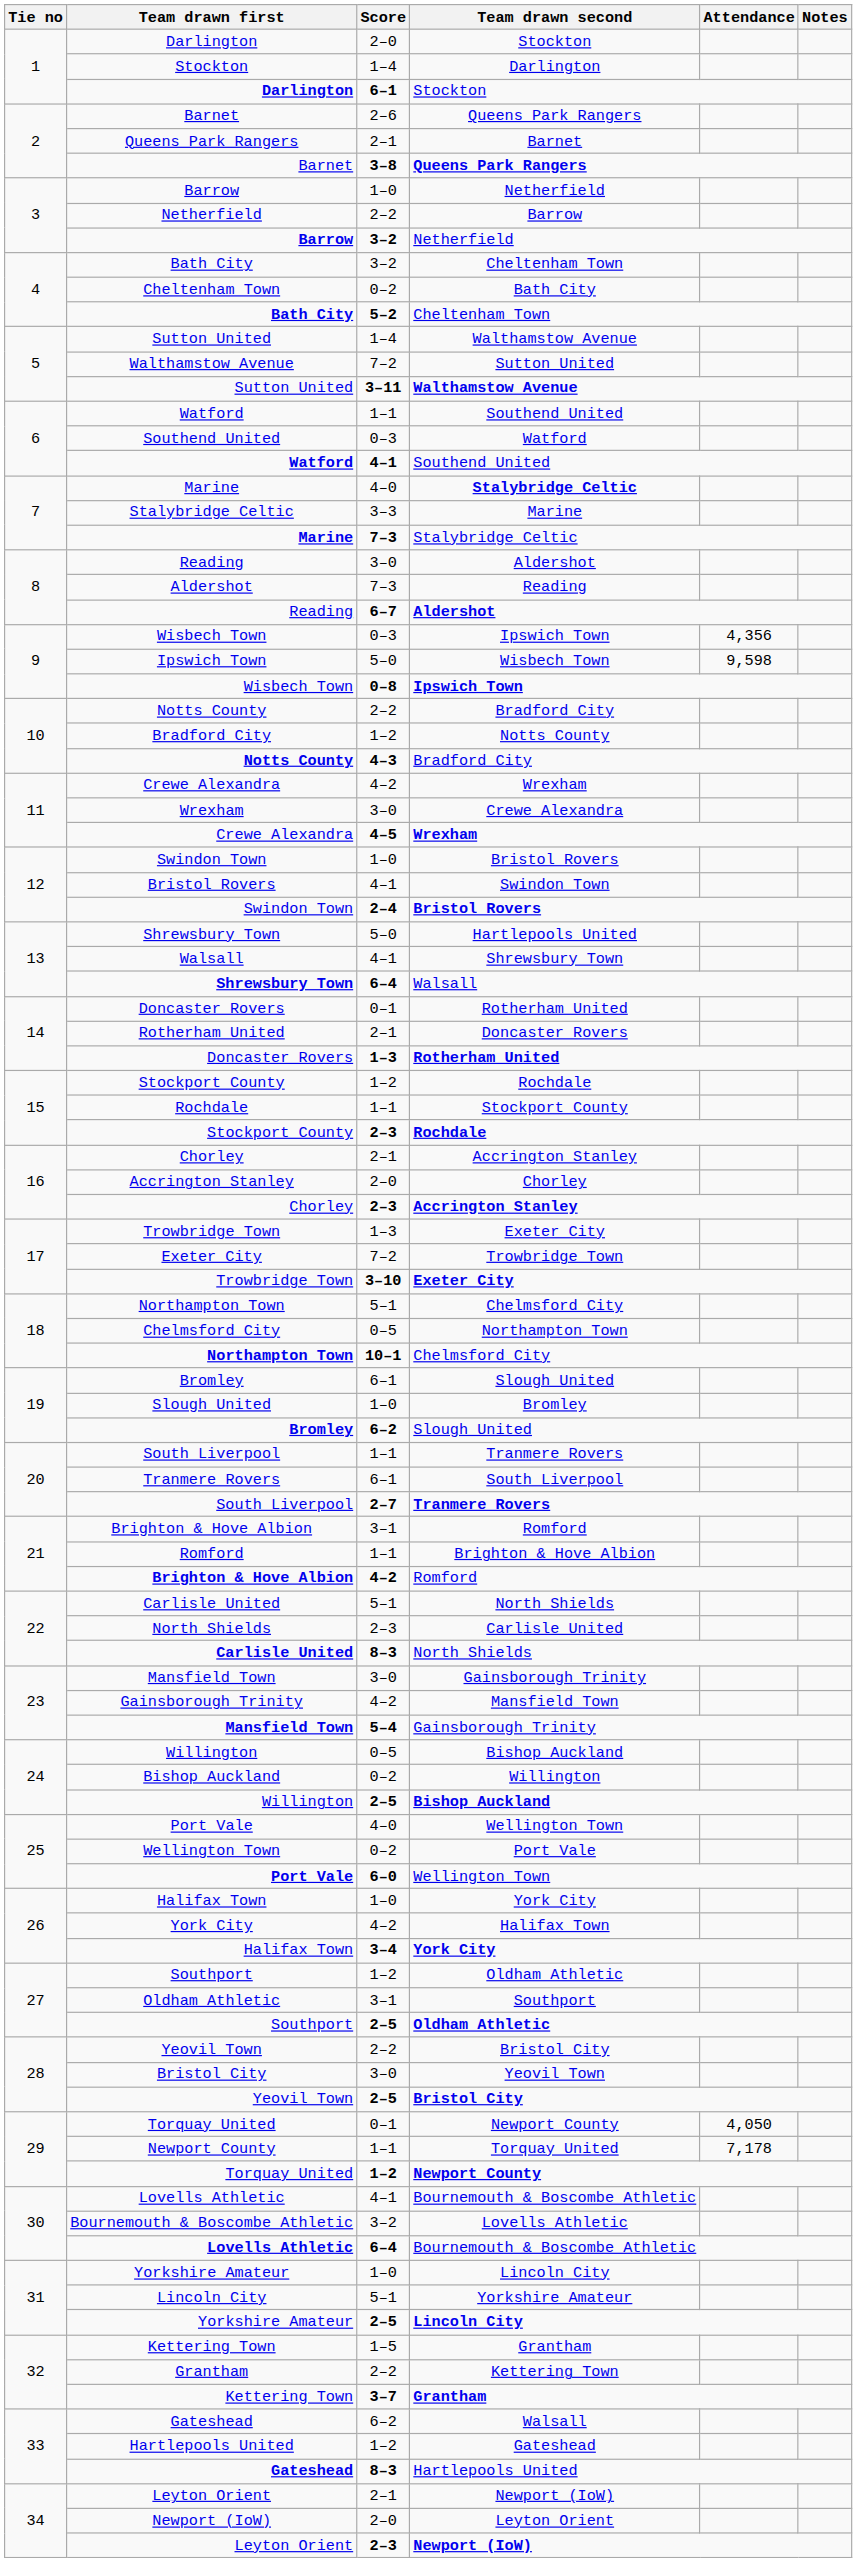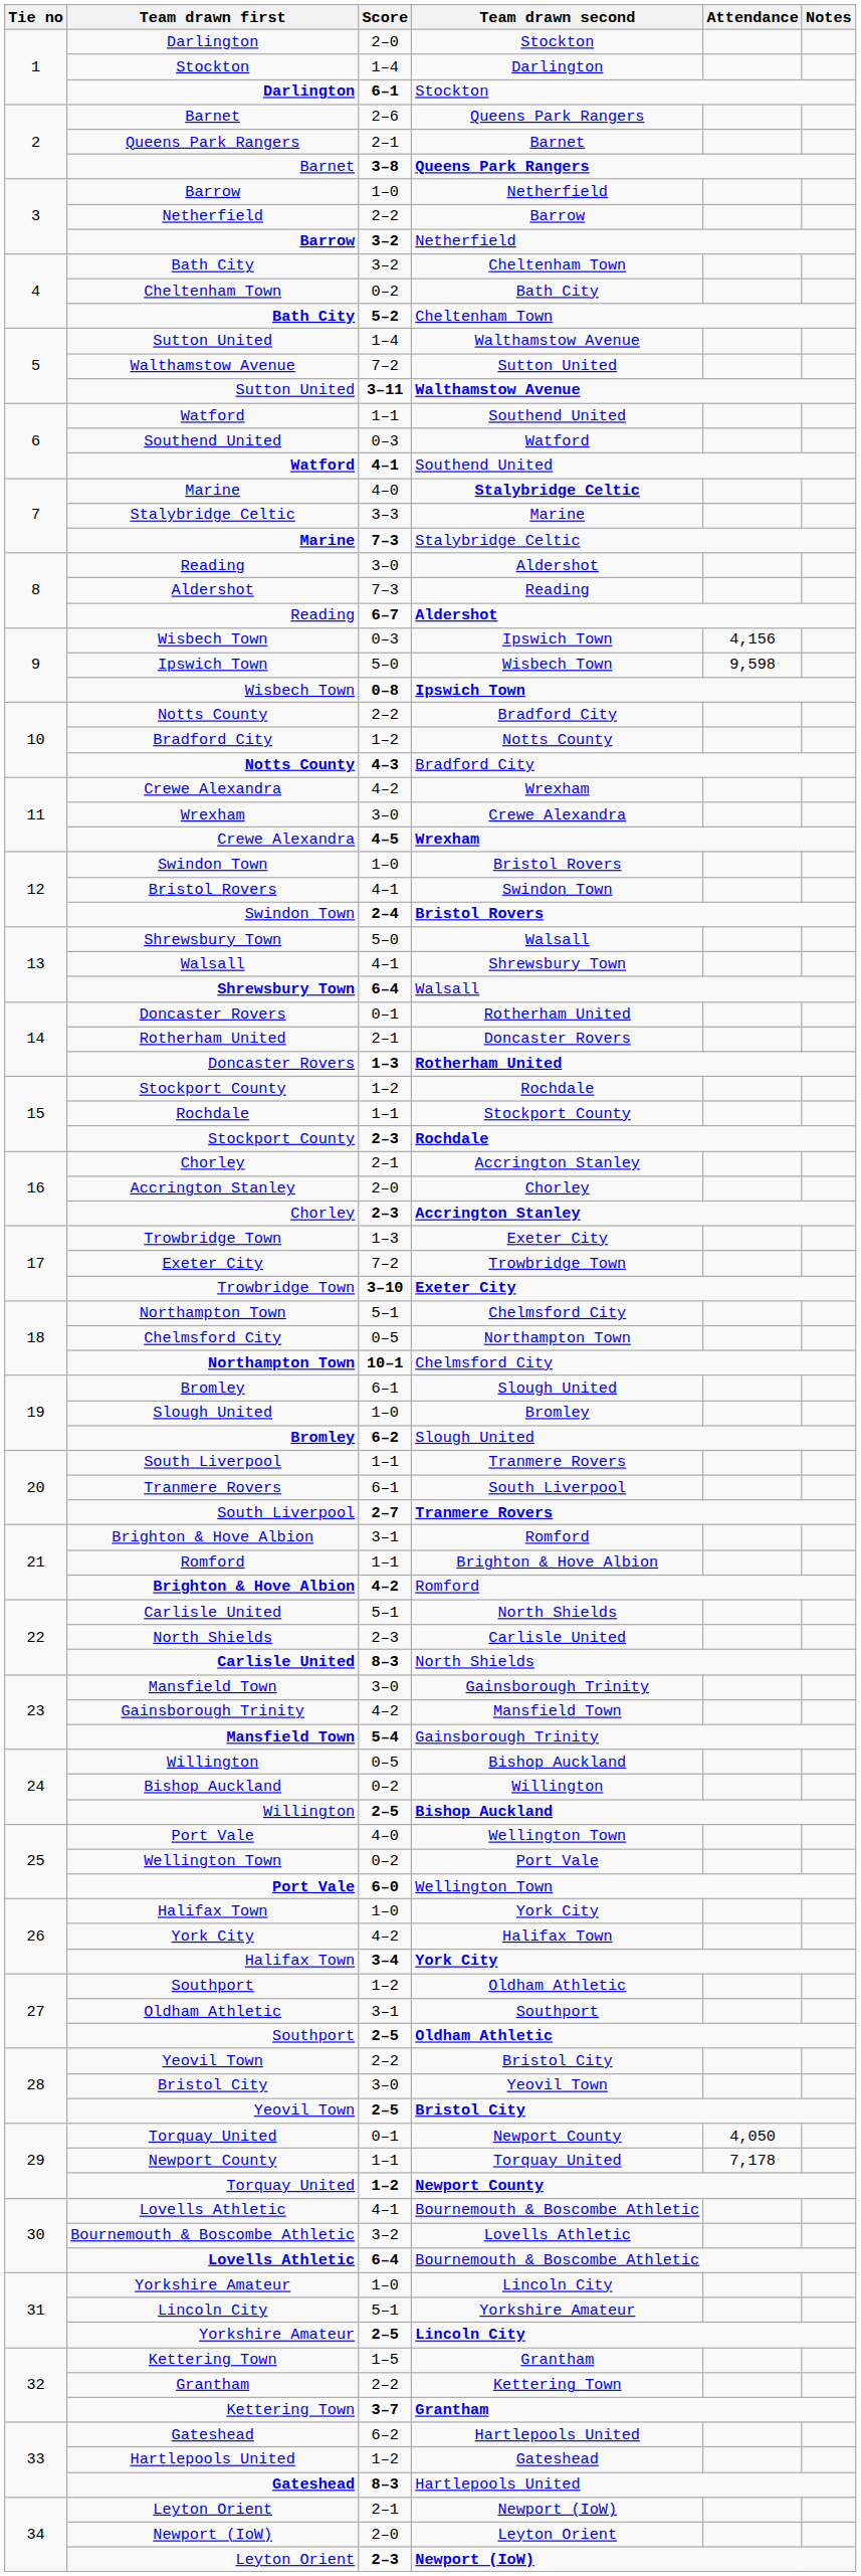Wisbech Town / 0–3 | Attendance: 4,356 -> 4,156
Shrewsbury Town / 5–0 | Team drawn second: Hartlepools United -> Walsall
Gateshead / 6–2 | Team drawn second: Walsall -> Hartlepools United
